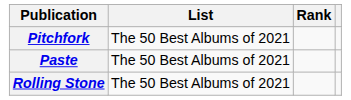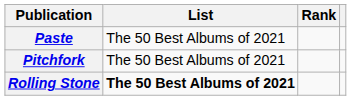rows swapped: Paste <-> Pitchfork
Rolling Stone | List: normal -> bold
